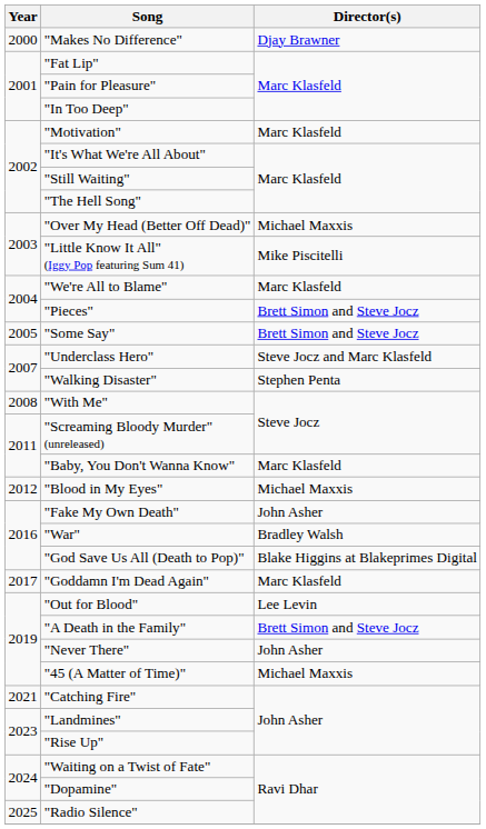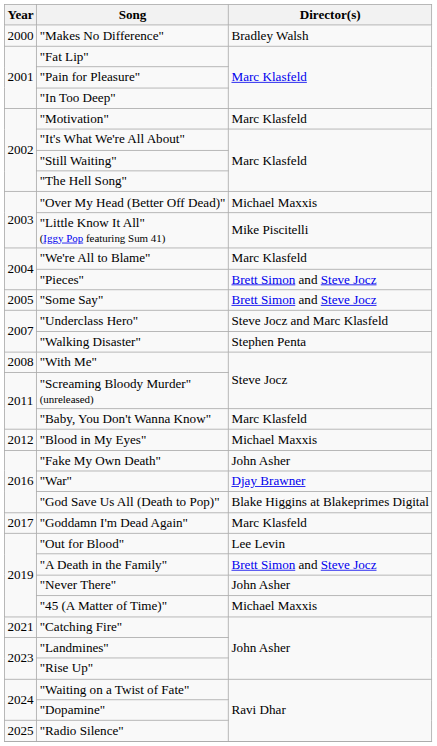"Makes No Difference" | Director(s): Djay Brawner -> Bradley Walsh
"War" | Director(s): Bradley Walsh -> Djay Brawner
